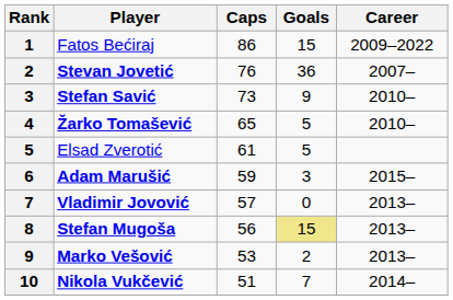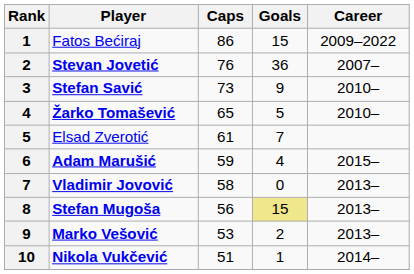Elsad Zverotić | Goals: 5 -> 7
Adam Marušić | Goals: 3 -> 4
Vladimir Jovović | Caps: 57 -> 58
Nikola Vukčević | Goals: 7 -> 1
